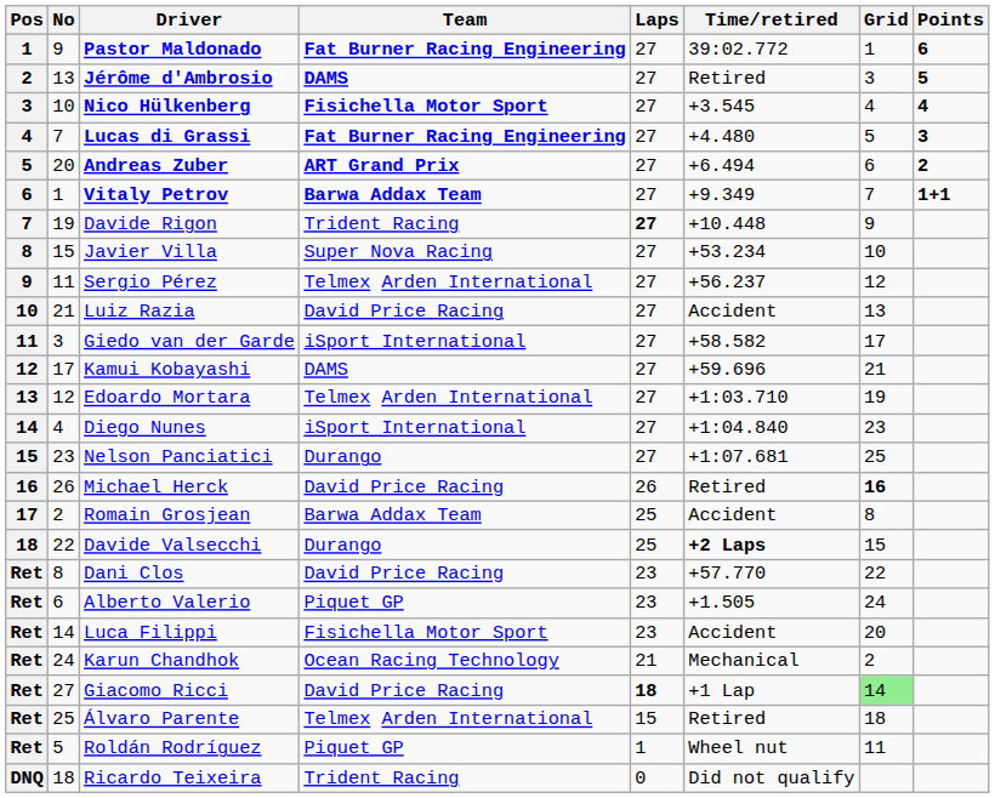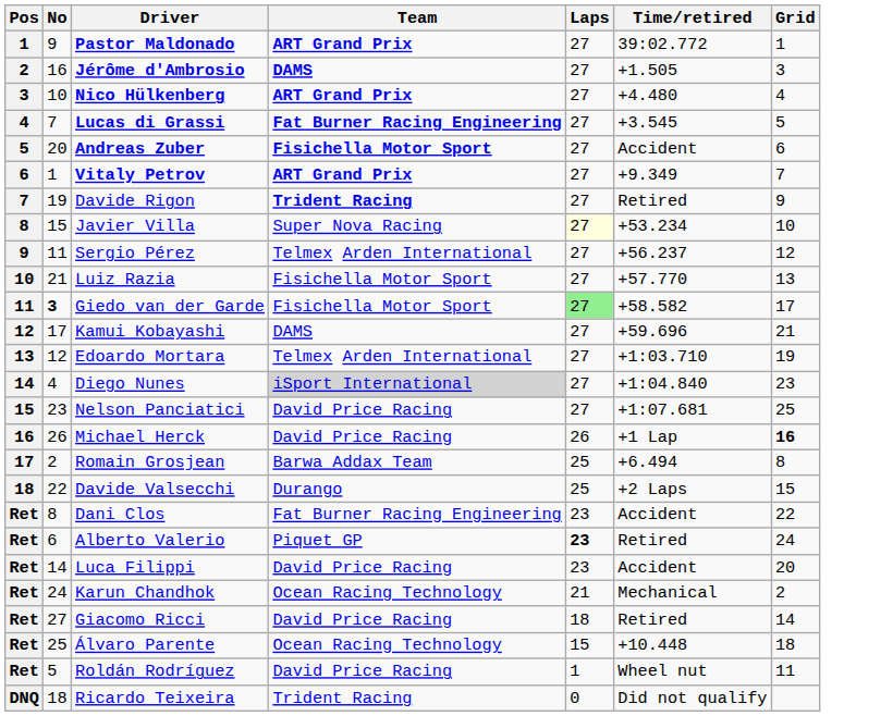- column: Points | 6 | 5 | 4 | 3 | 2 | 1+1
Pastor Maldonado | Team: Fat Burner Racing Engineering -> ART Grand Prix
Jérôme d'Ambrosio | No: 13 -> 16
Jérôme d'Ambrosio | Time/retired: Retired -> +1.505
Nico Hülkenberg | Team: Fisichella Motor Sport -> ART Grand Prix
Nico Hülkenberg | Time/retired: +3.545 -> +4.480
Lucas di Grassi | Time/retired: +4.480 -> +3.545
Andreas Zuber | Team: ART Grand Prix -> Fisichella Motor Sport
Andreas Zuber | Time/retired: +6.494 -> Accident
Vitaly Petrov | Team: Barwa Addax Team -> ART Grand Prix
Davide Rigon | Team: normal -> bold
Davide Rigon | Laps: bold -> normal
Davide Rigon | Time/retired: +10.448 -> Retired
Javier Villa | Laps: no background -> lightyellow background
Luiz Razia | Team: David Price Racing -> Fisichella Motor Sport
Luiz Razia | Time/retired: Accident -> +57.770
Giedo van der Garde | No: normal -> bold
Giedo van der Garde | Team: iSport International -> Fisichella Motor Sport
Giedo van der Garde | Laps: no background -> lightgreen background
Diego Nunes | Team: no background -> lightgrey background
Nelson Panciatici | Team: Durango -> David Price Racing
Michael Herck | Time/retired: Retired -> +1 Lap
Romain Grosjean | Time/retired: Accident -> +6.494
Davide Valsecchi | Time/retired: bold -> normal
Dani Clos | Team: David Price Racing -> Fat Burner Racing Engineering
Dani Clos | Time/retired: +57.770 -> Accident
Alberto Valerio | Laps: normal -> bold
Alberto Valerio | Time/retired: +1.505 -> Retired
Luca Filippi | Team: Fisichella Motor Sport -> David Price Racing
Giacomo Ricci | Laps: bold -> normal
Giacomo Ricci | Time/retired: +1 Lap -> Retired
Giacomo Ricci | Grid: lightgreen background -> no background
Álvaro Parente | Team: Telmex Arden International -> Ocean Racing Technology
Álvaro Parente | Time/retired: Retired -> +10.448
Roldán Rodríguez | Team: Piquet GP -> David Price Racing
